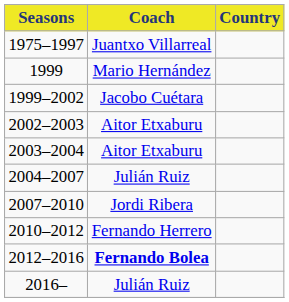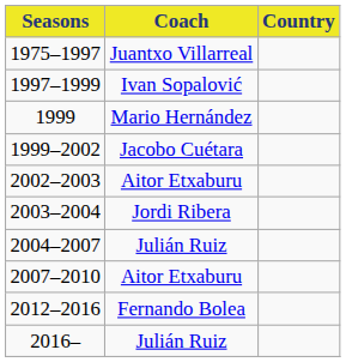+ row: 1997–1999 | Ivan Sopalović
2003–2004 | Coach: Aitor Etxaburu -> Jordi Ribera
2007–2010 | Coach: Jordi Ribera -> Aitor Etxaburu
- row: 2010–2012 | Fernando Herrero
2012–2016 | Coach: bold -> normal
